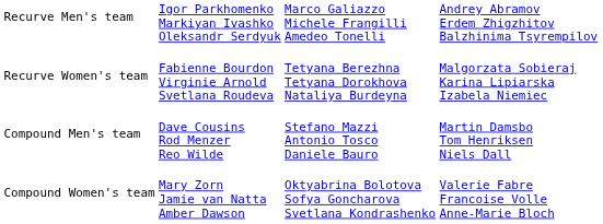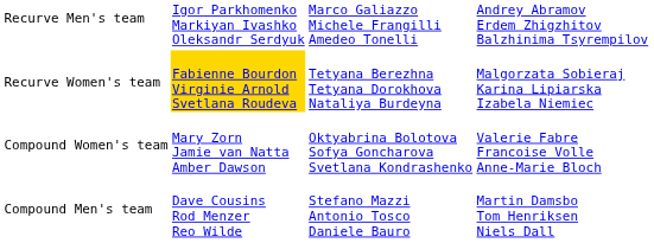Recurve Women's team | column 2: no background -> gold background
rows swapped: Compound Men's team <-> Compound Women's team
